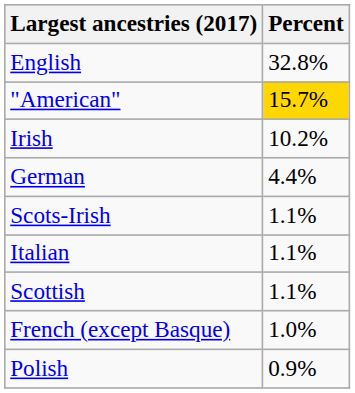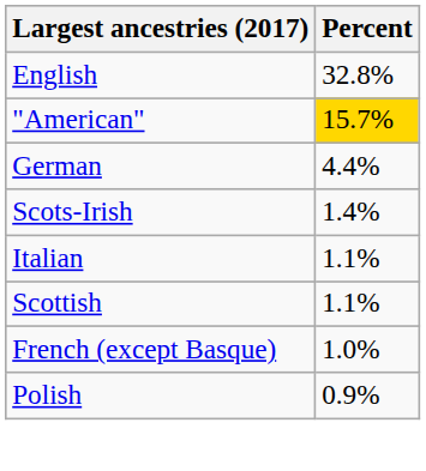- row: Irish | 10.2%
Scots-Irish | Percent: 1.1% -> 1.4%
